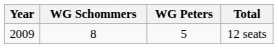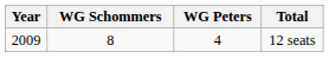12 seats | WG Peters: 5 -> 4
